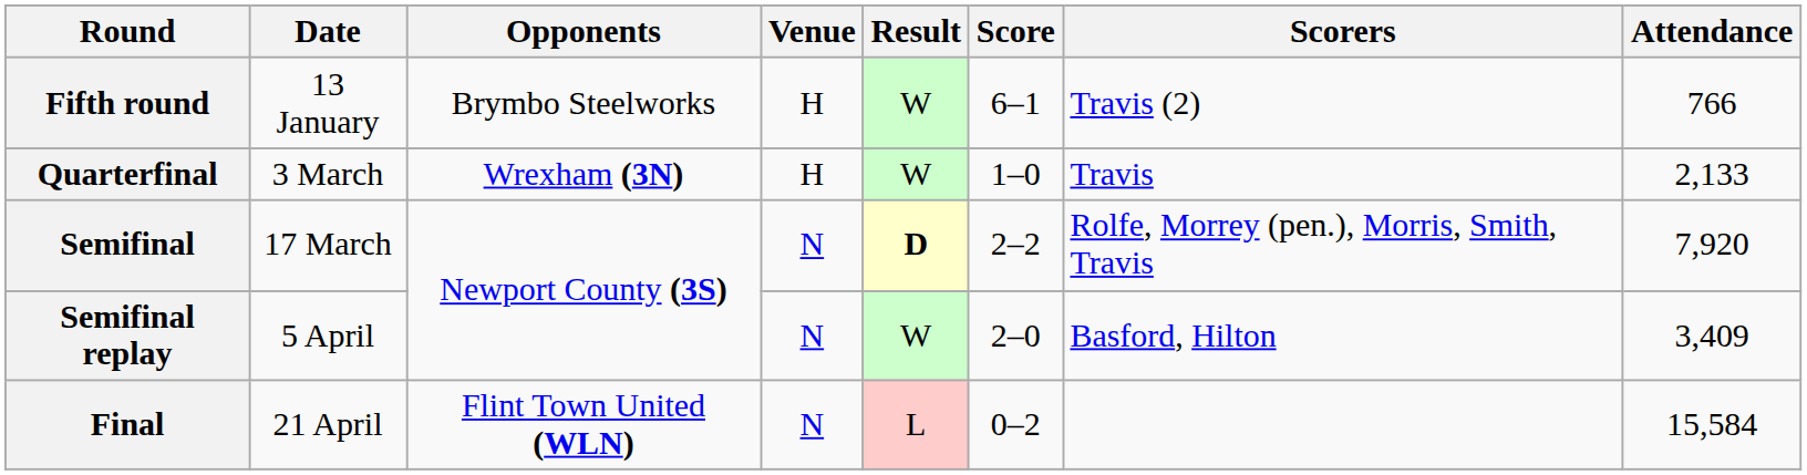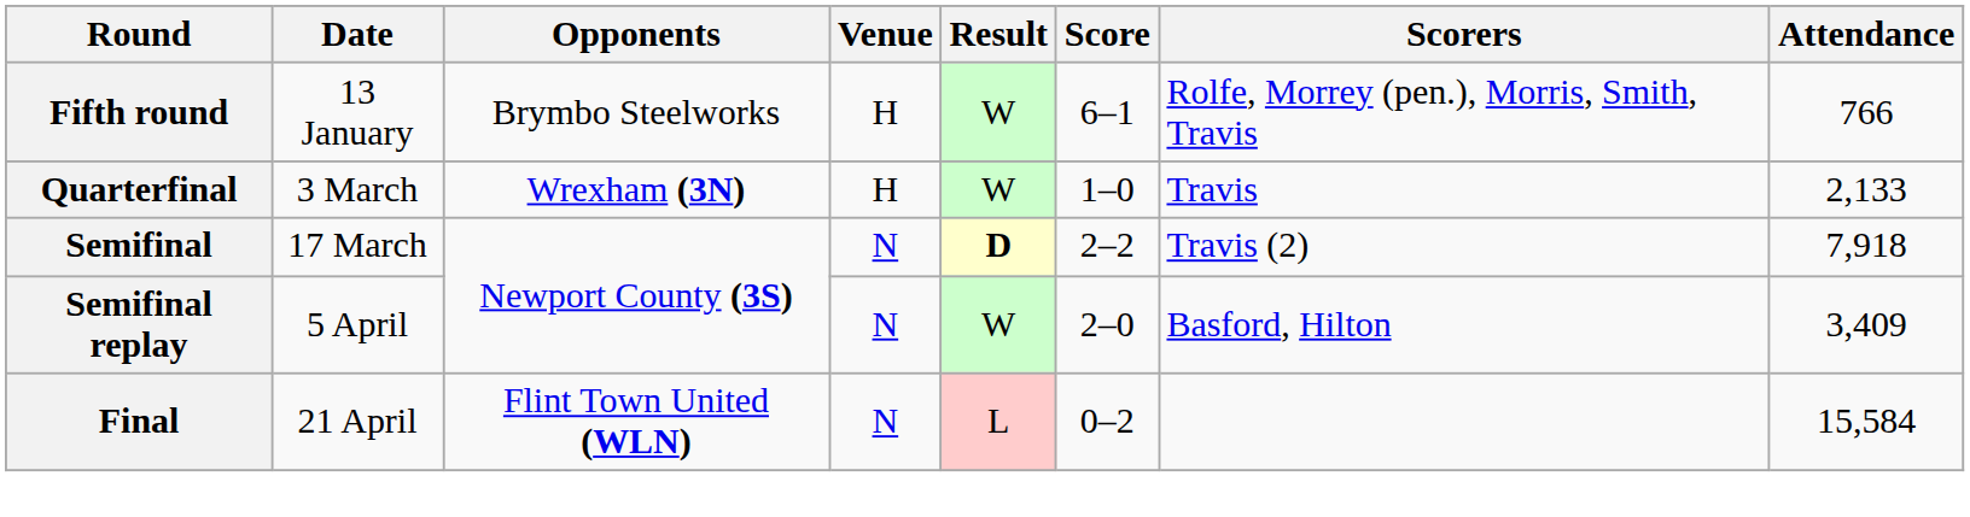Fifth round | Scorers: Travis (2) -> Rolfe, Morrey (pen.), Morris, Smith, Travis
Semifinal | Scorers: Rolfe, Morrey (pen.), Morris, Smith, Travis -> Travis (2)
Semifinal | Attendance: 7,920 -> 7,918
